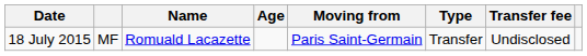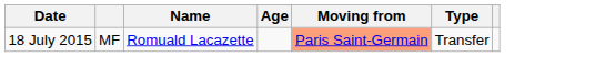- column: Transfer fee | Undisclosed
18 July 2015 | Moving from: no background -> lightsalmon background
